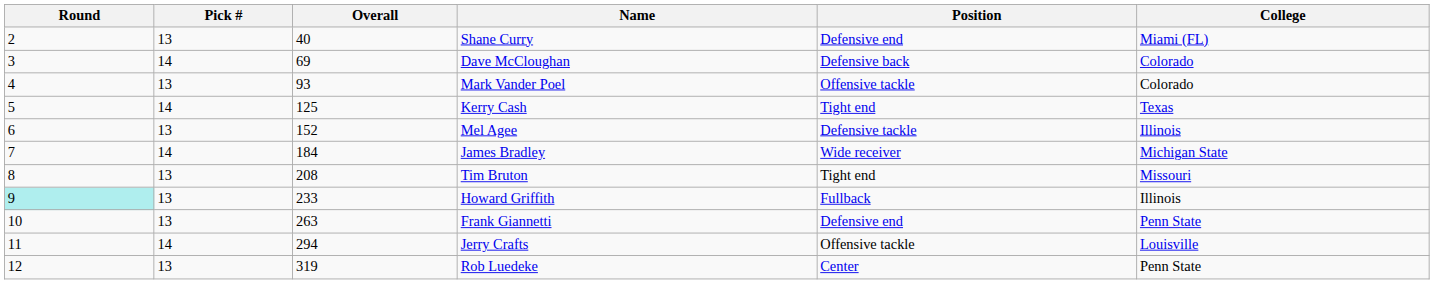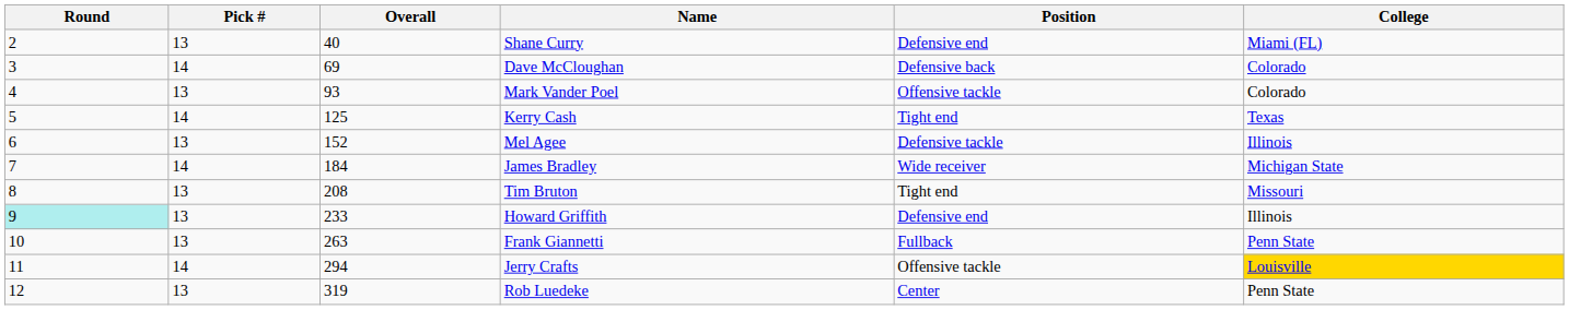Howard Griffith | Position: Fullback -> Defensive end
Frank Giannetti | Position: Defensive end -> Fullback
Jerry Crafts | College: no background -> gold background
